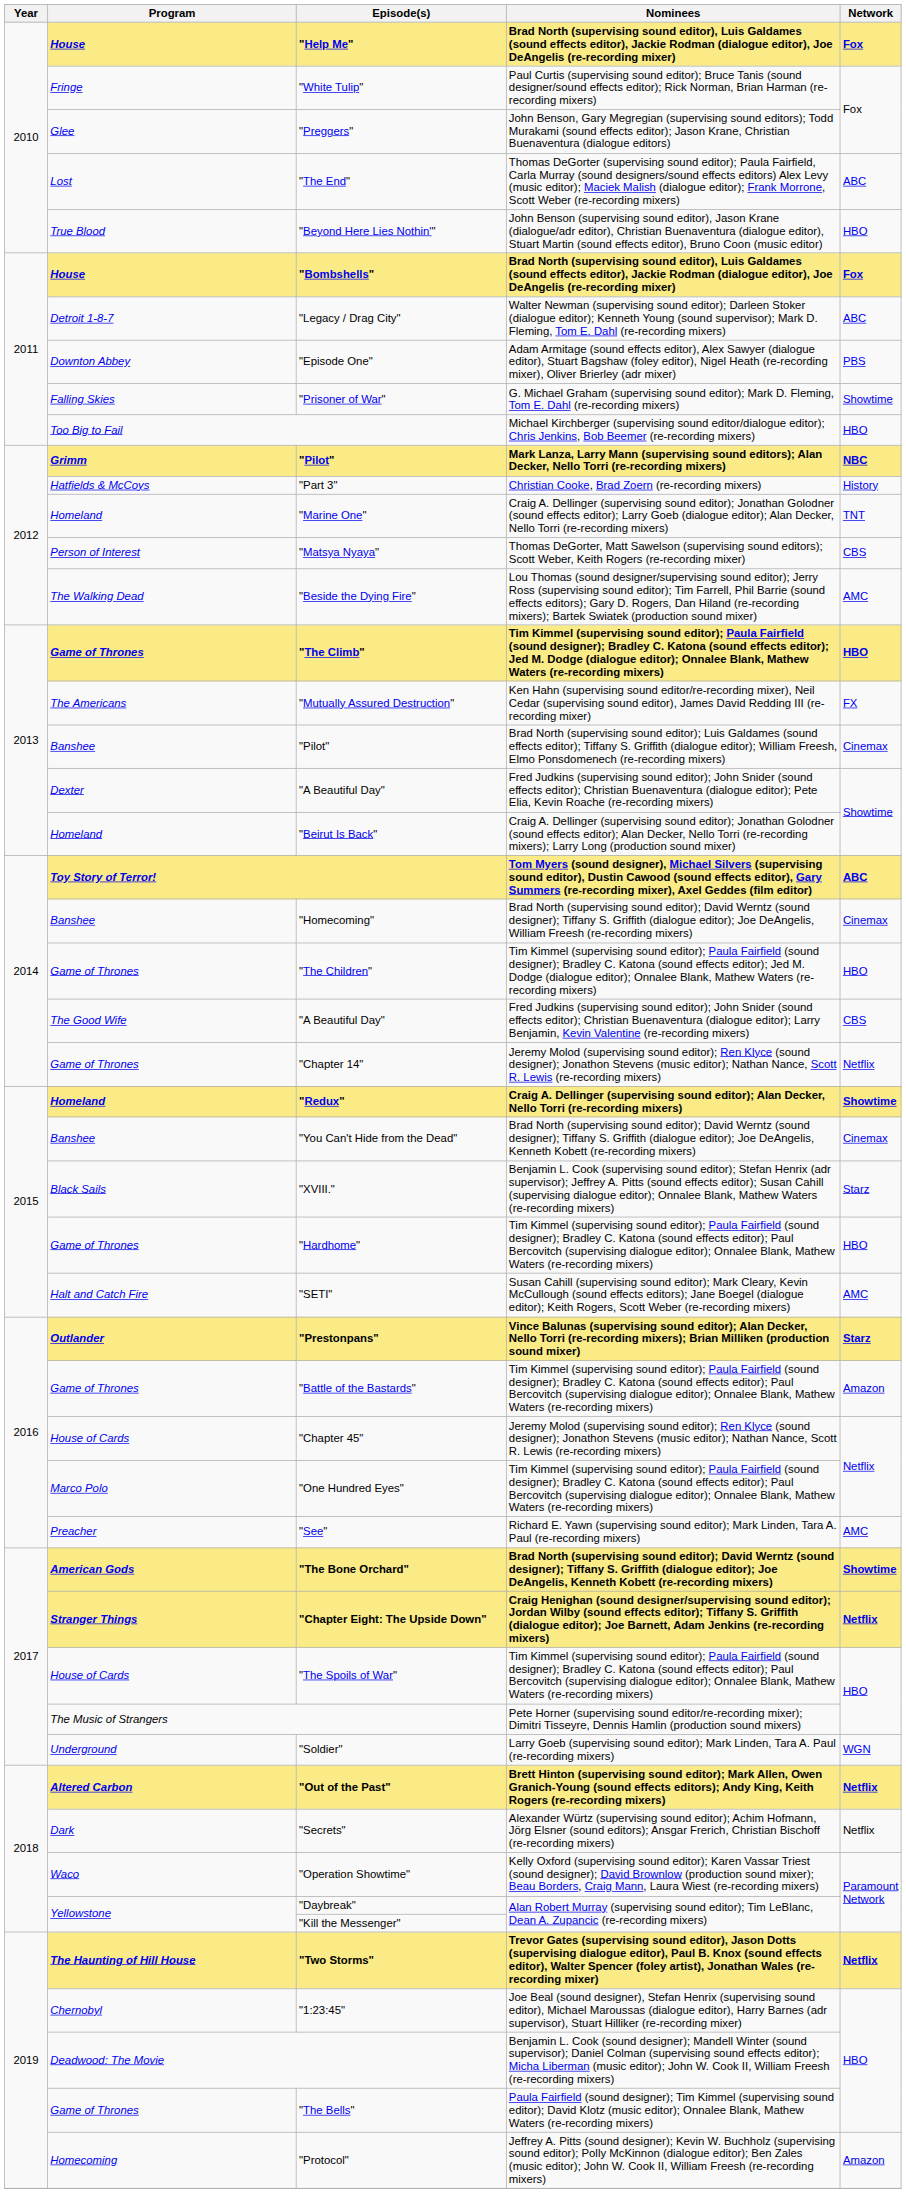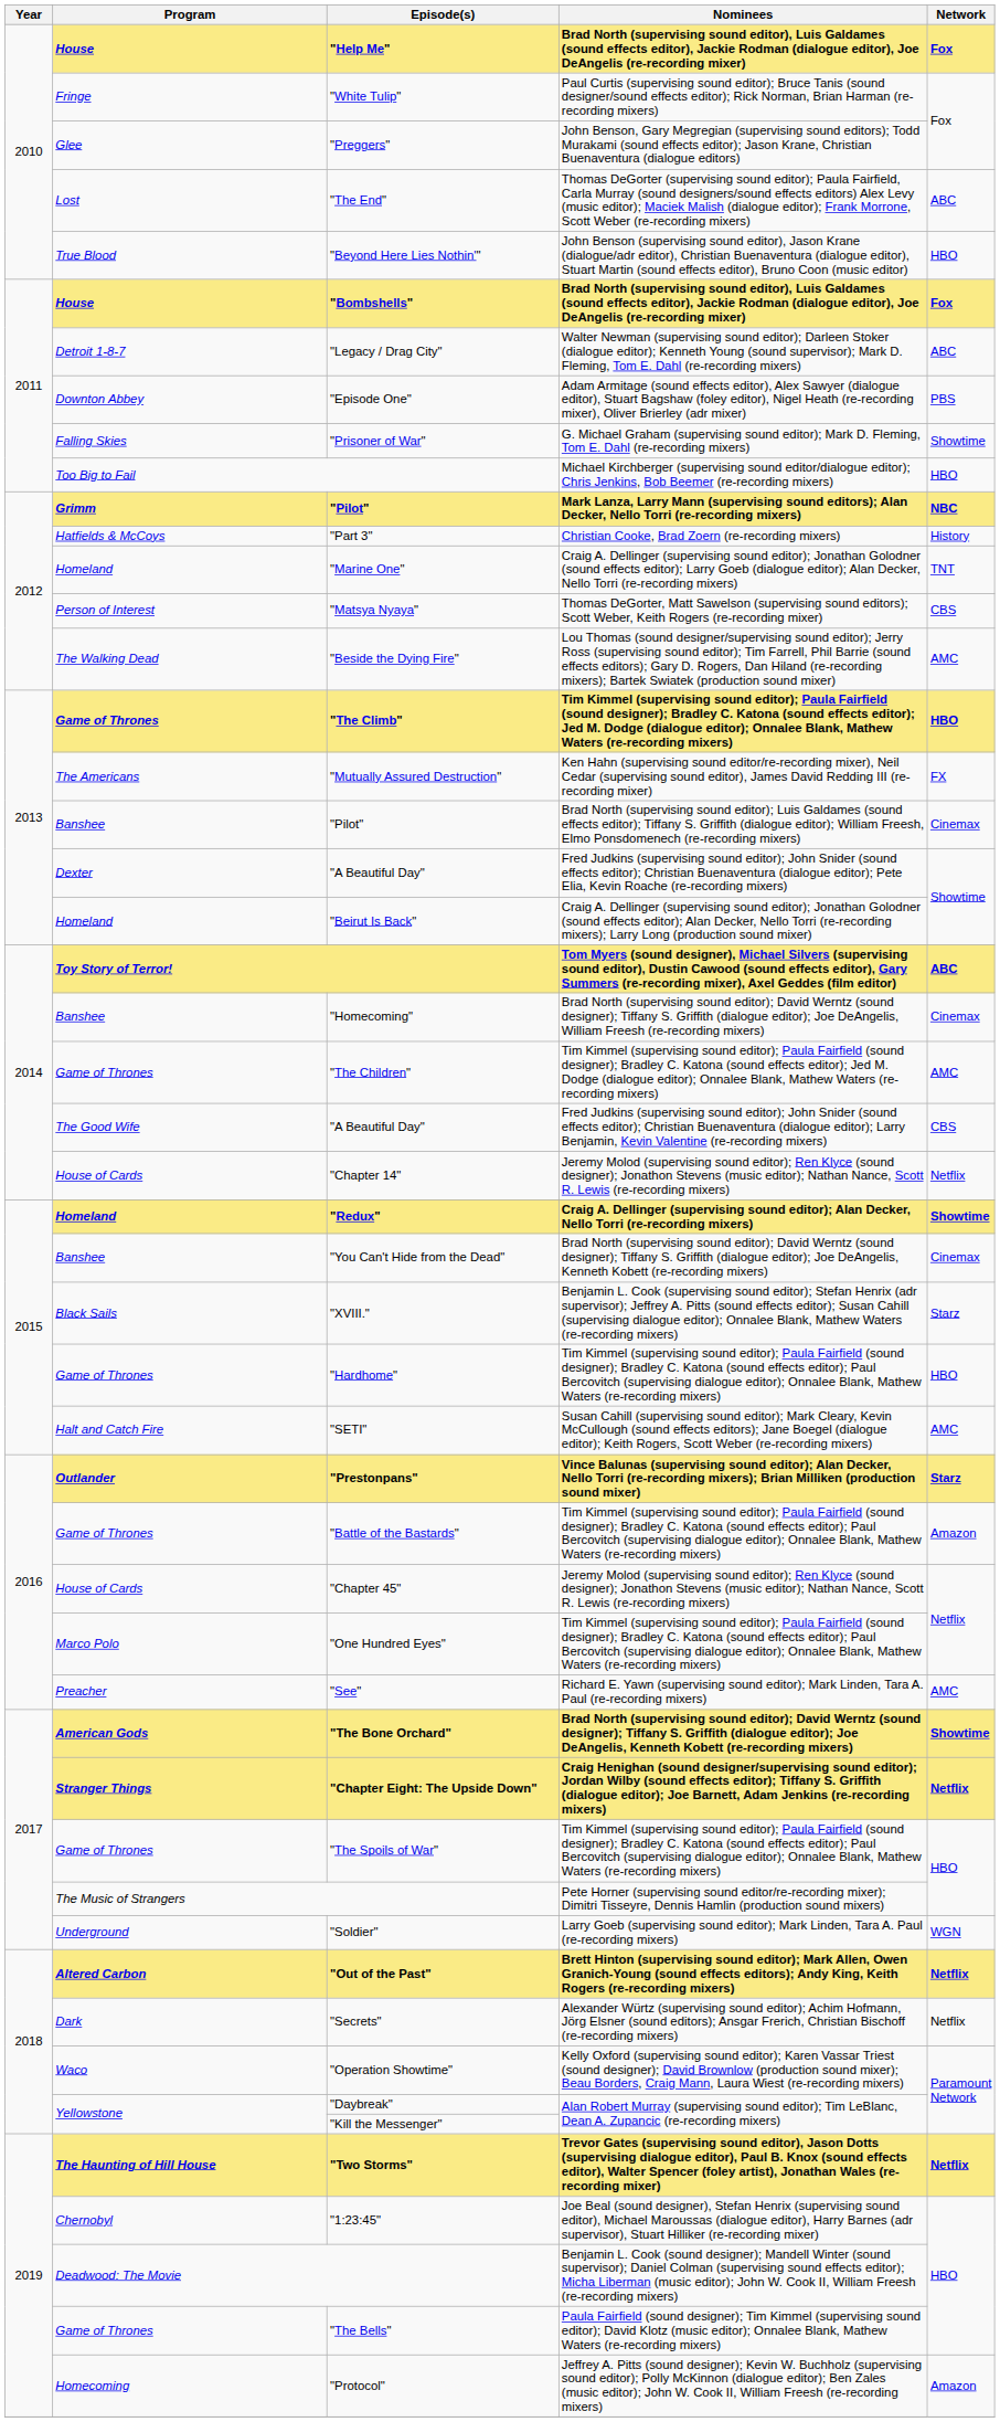"The Children" | Network: HBO -> AMC
"Chapter 14" | Program: Game of Thrones -> House of Cards
"The Spoils of War" | Program: House of Cards -> Game of Thrones
